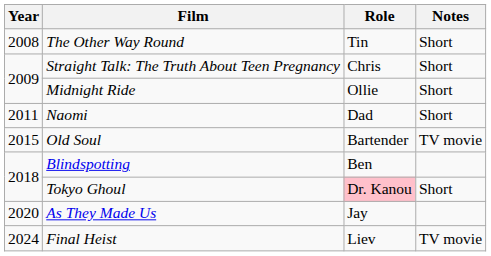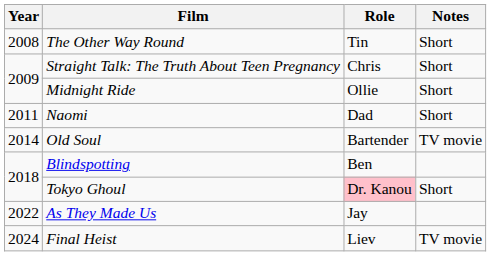Old Soul | Year: 2015 -> 2014
As They Made Us | Year: 2020 -> 2022
